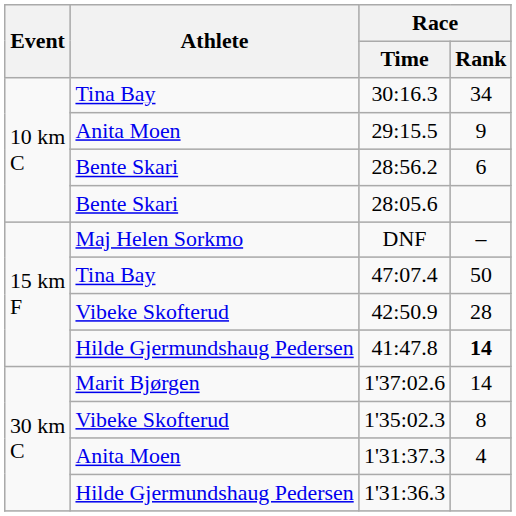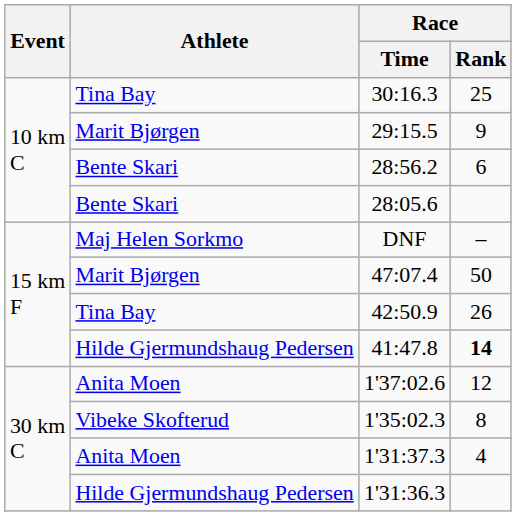30:16.3 | Race / Rank: 34 -> 25
29:15.5 | Athlete: Anita Moen -> Marit Bjørgen
47:07.4 | Athlete: Tina Bay -> Marit Bjørgen
42:50.9 | Athlete: Vibeke Skofterud -> Tina Bay
42:50.9 | Race / Rank: 28 -> 26
1'37:02.6 | Athlete: Marit Bjørgen -> Anita Moen
1'37:02.6 | Race / Rank: 14 -> 12
